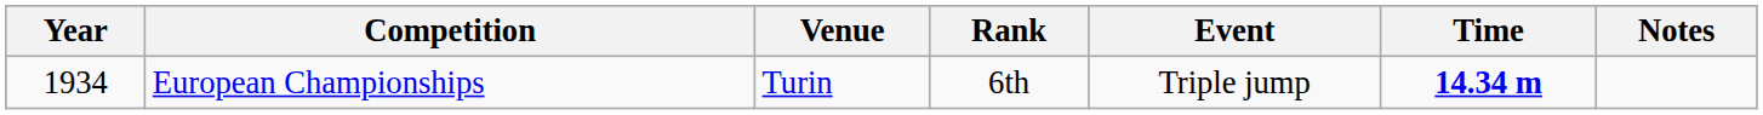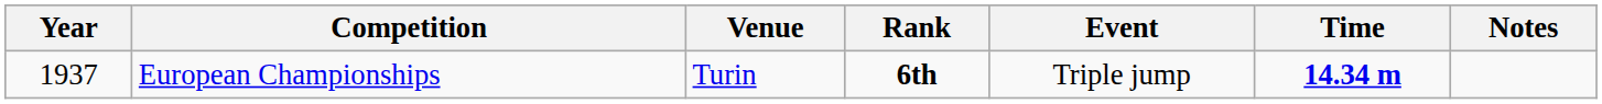European Championships | Year: 1934 -> 1937
European Championships | Rank: normal -> bold
